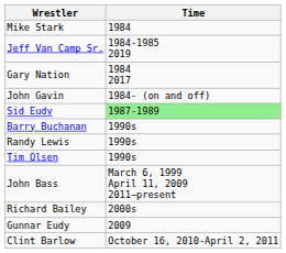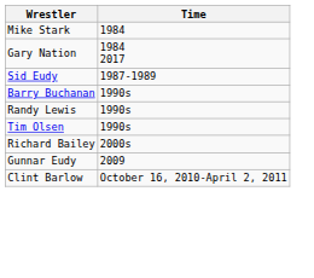- row: Jeff Van Camp Sr. | 1984-1985 2019
- row: John Gavin | 1984- (on and off)
Sid Eudy | Time: lightgreen background -> no background
- row: John Bass | March 6, 1999 April 11, 2009 2011–present
